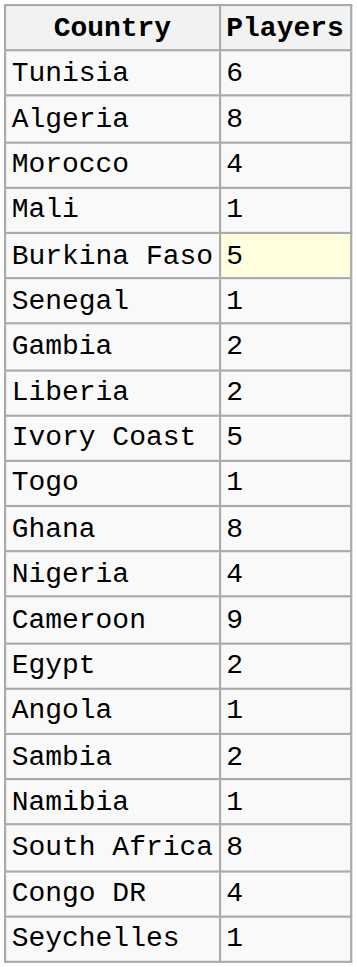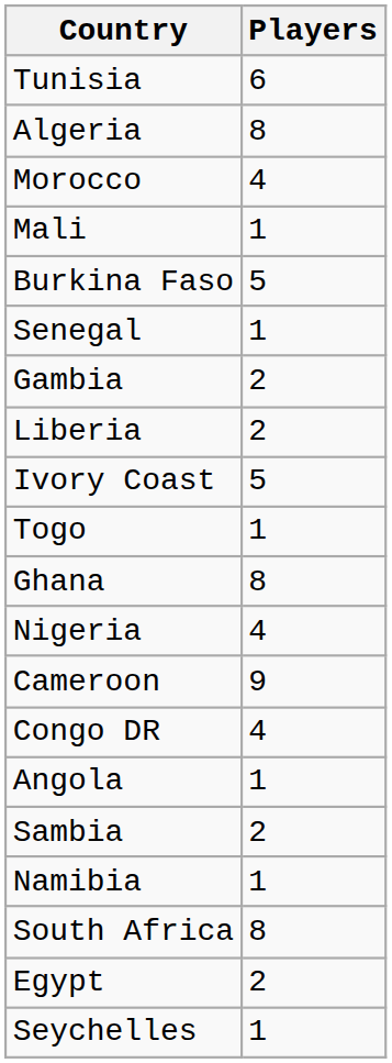Burkina Faso | Players: lightyellow background -> no background
rows swapped: Congo DR <-> Egypt
